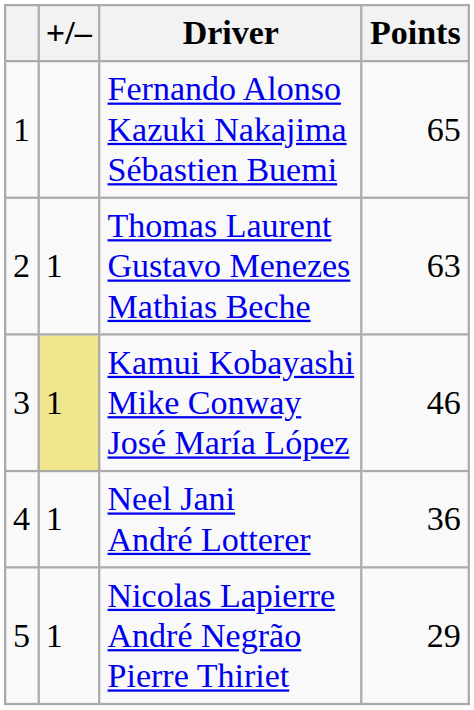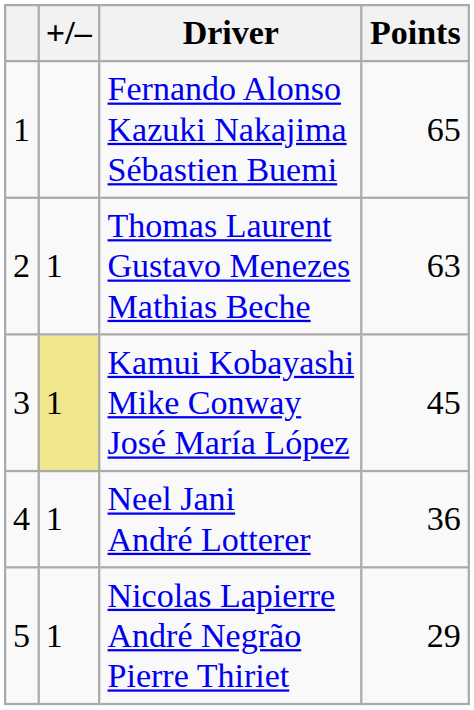Kamui Kobayashi Mike Conway José María López | Points: 46 -> 45
